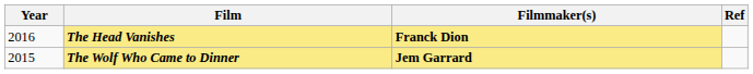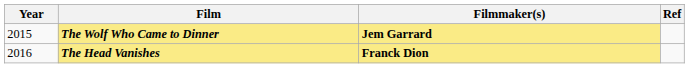rows swapped: The Wolf Who Came to Dinner <-> The Head Vanishes
